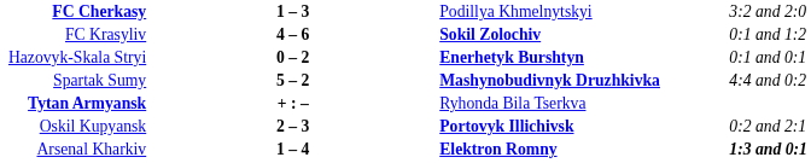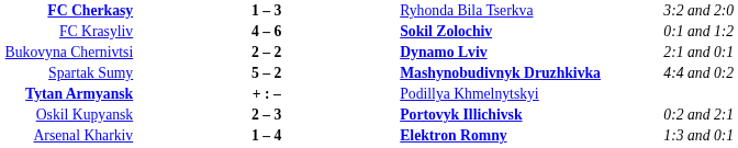FC Cherkasy | column 3: Podillya Khmelnytskyi -> Ryhonda Bila Tserkva
- row: Hazovyk-Skala Stryi | 0 – 2 | Enerhetyk Burshtyn | 0:1 and 0:1
+ row: Bukovyna Chernivtsi | 2 – 2 | Dynamo Lviv | 2:1 and 0:1
Tytan Armyansk | column 3: Ryhonda Bila Tserkva -> Podillya Khmelnytskyi
Arsenal Kharkiv | column 4: bold -> normal
